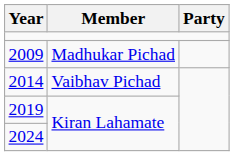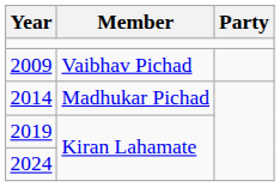2009 | Member: Madhukar Pichad -> Vaibhav Pichad
2014 | Member: Vaibhav Pichad -> Madhukar Pichad
